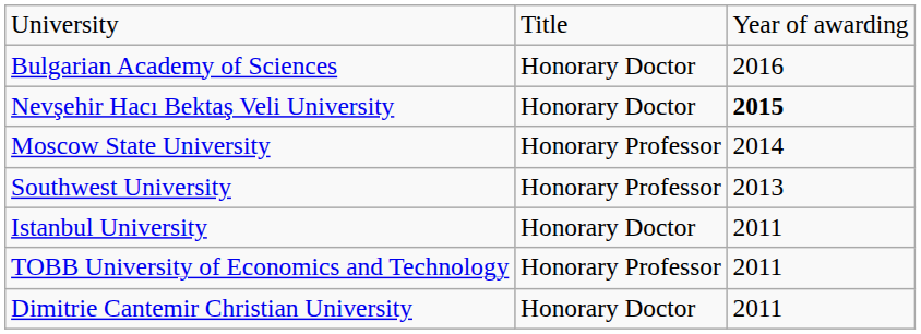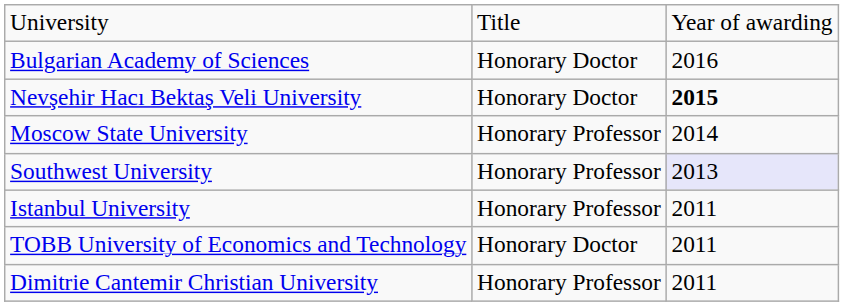Southwest University | column 3: no background -> lavender background
Istanbul University | column 2: Honorary Doctor -> Honorary Professor
TOBB University of Economics and Technology | column 2: Honorary Professor -> Honorary Doctor
Dimitrie Cantemir Christian University | column 2: Honorary Doctor -> Honorary Professor
